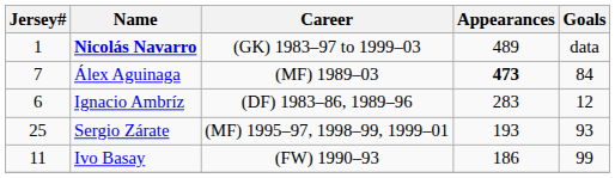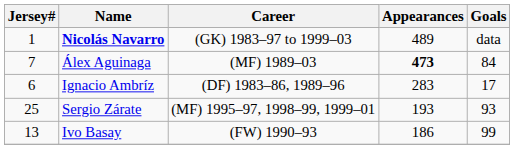Ignacio Ambríz | Goals: 12 -> 17
Ivo Basay | Jersey#: 11 -> 13
